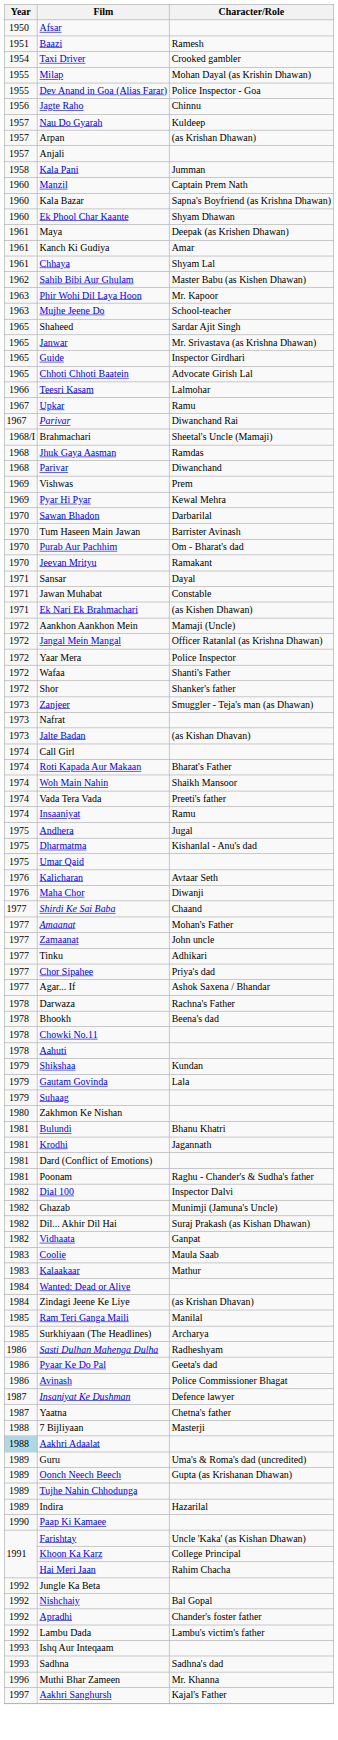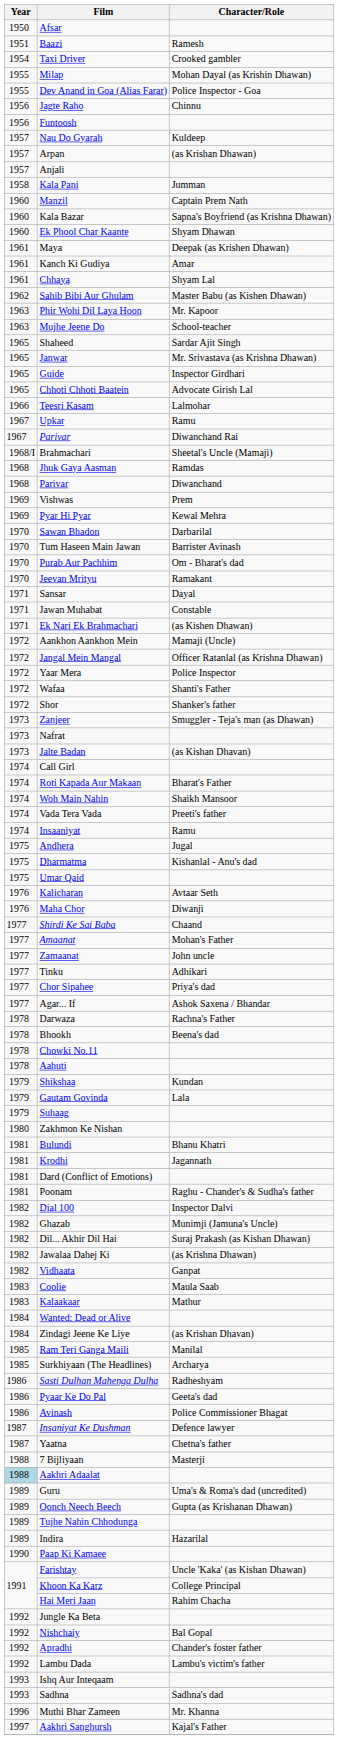+ row: 1956 | Funtoosh
+ row: 1982 | Jawalaa Dahej Ki | (as Krishna Dhawan)
